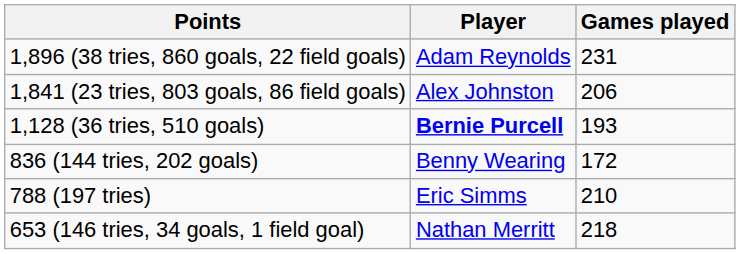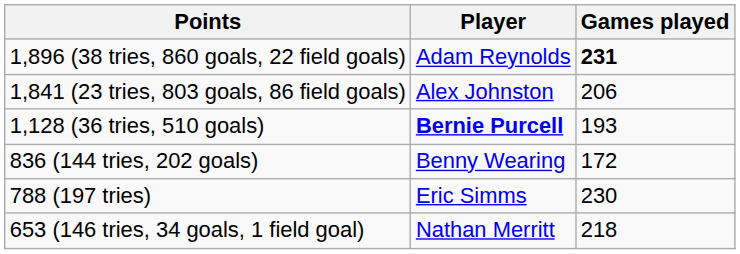1,896 (38 tries, 860 goals, 22 field goals) | Games played: normal -> bold
788 (197 tries) | Games played: 210 -> 230
